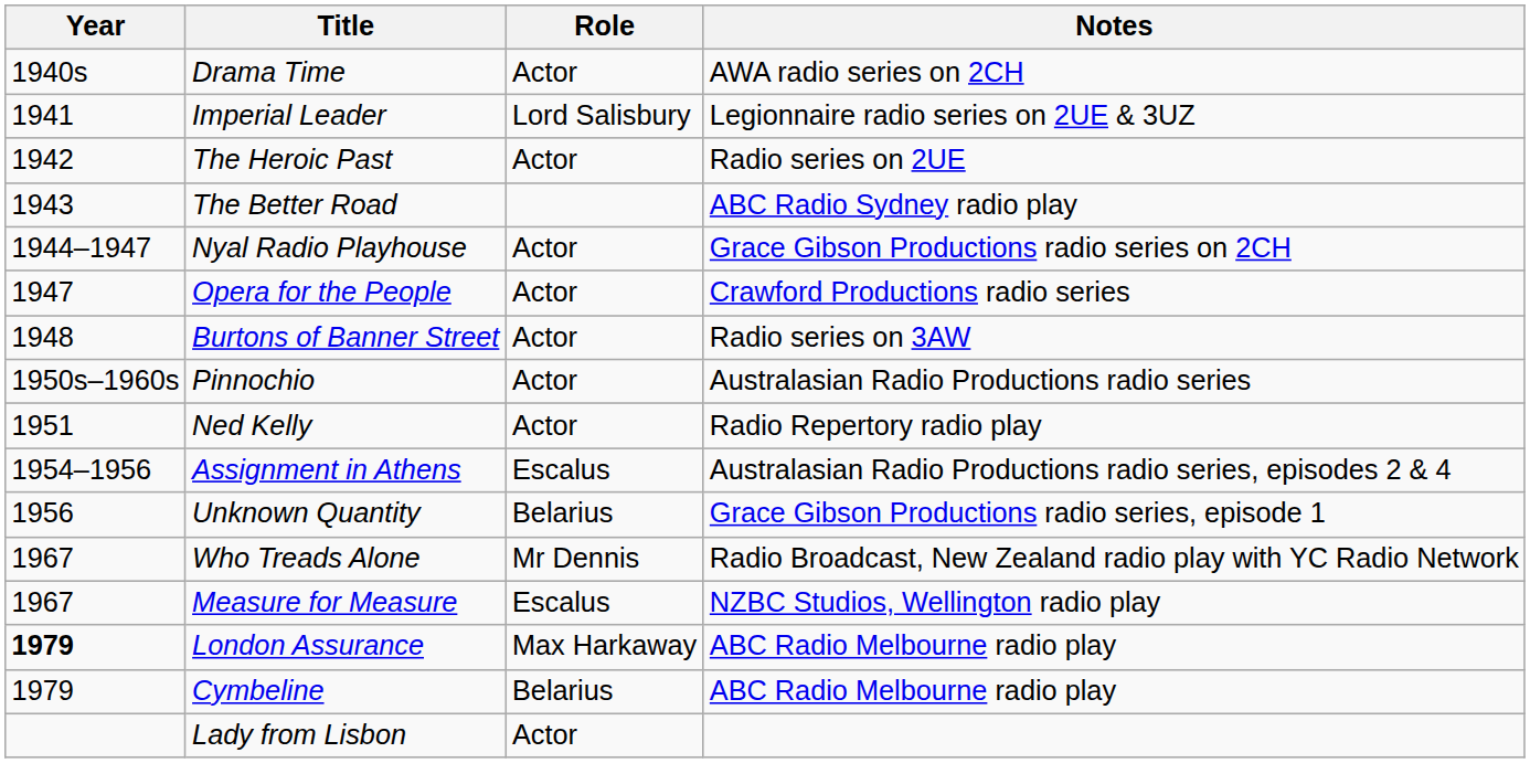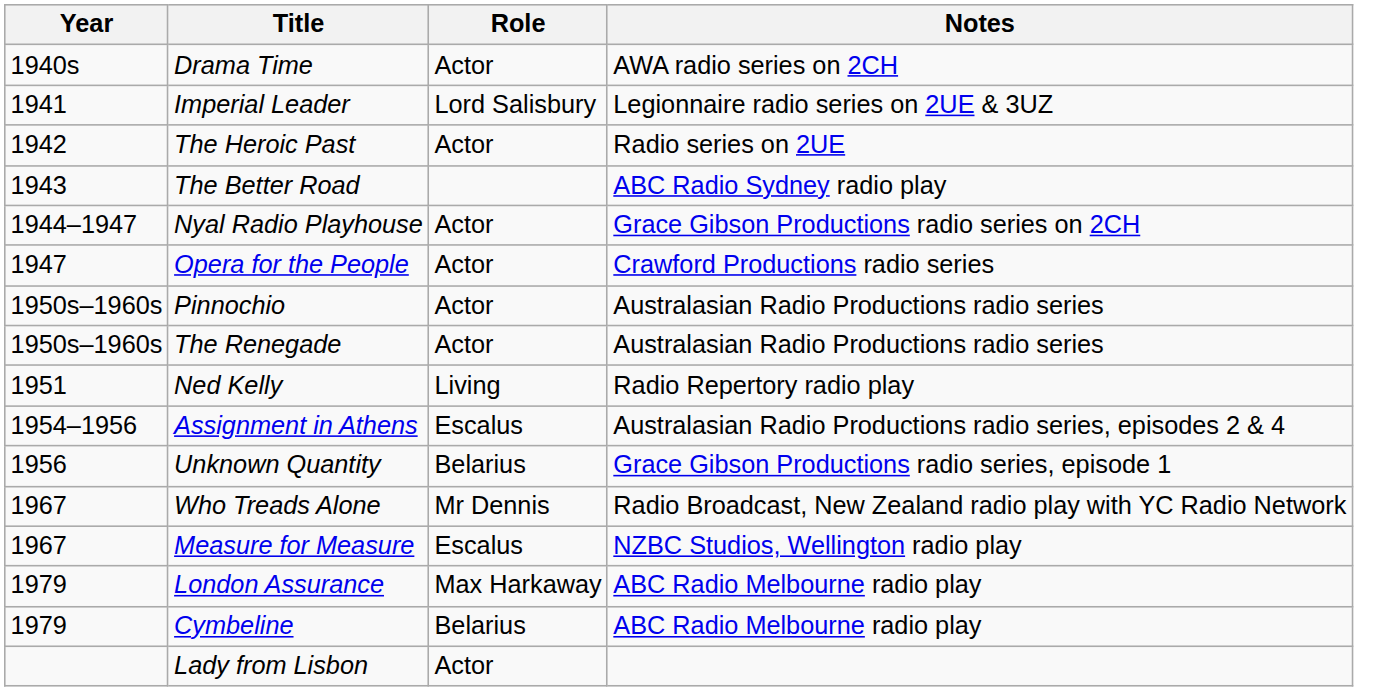- row: 1948 | Burtons of Banner Street | Actor | Radio series on 3AW
+ row: 1950s–1960s | The Renegade | Actor | Australasian Radio Productions radio series
Ned Kelly | Role: Actor -> Living
London Assurance | Year: bold -> normal
